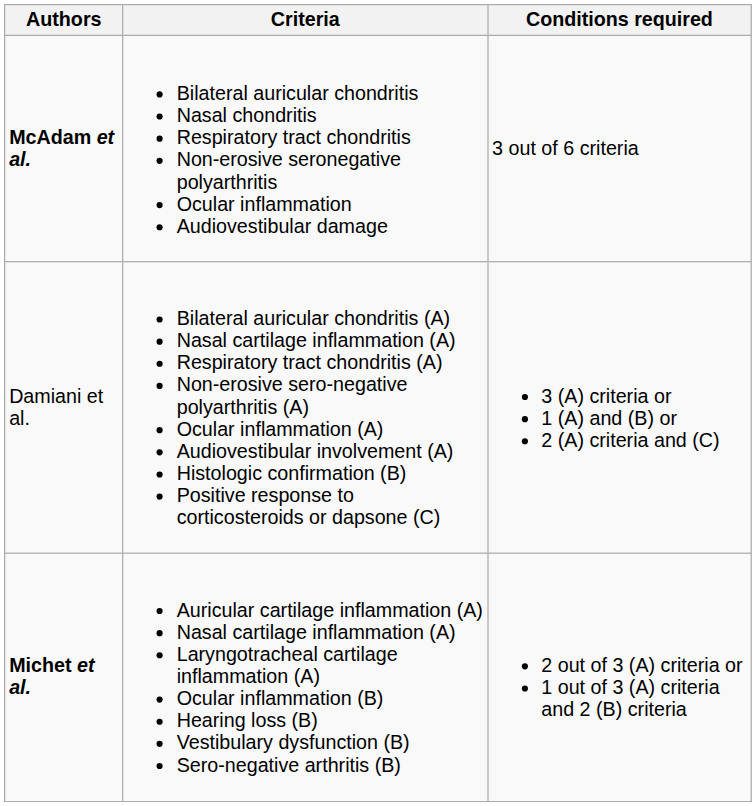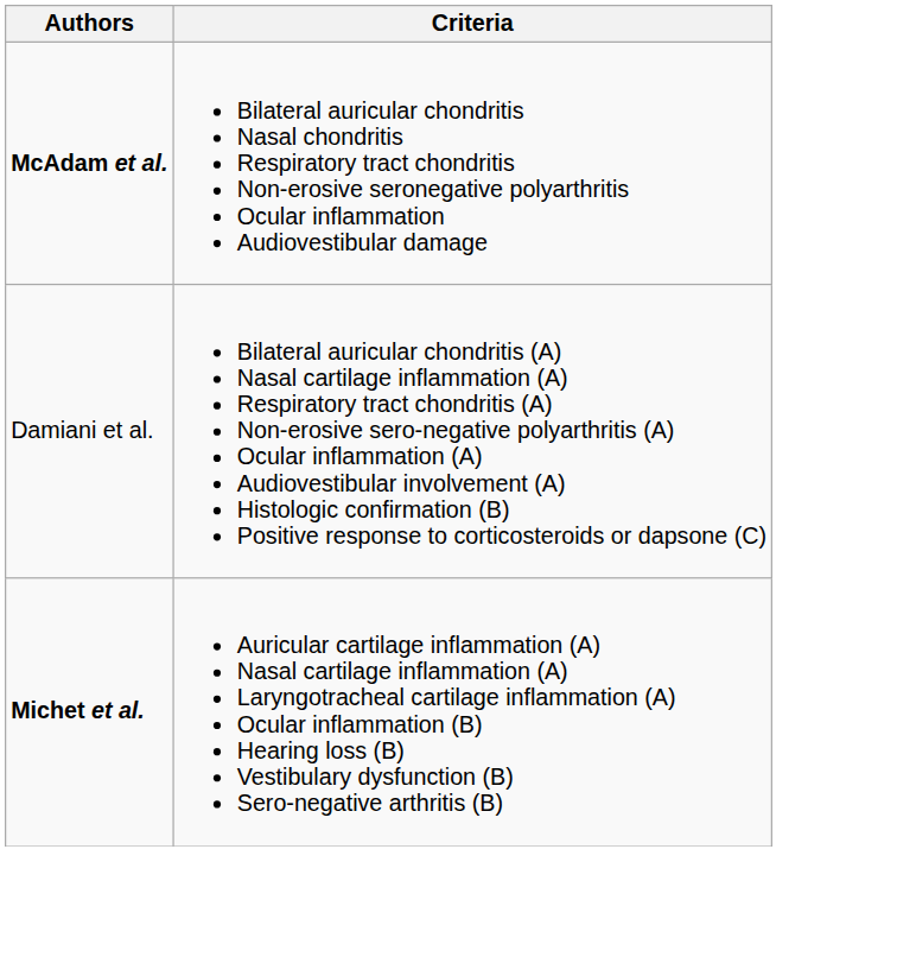- column: Conditions required | 3 out of 6 criteria | 3 (A) criteria or 1 (A) and (B) or 2 (A) criteria and (C) | 2 out of 3 (A) criteria or 1 out of 3 (A) criteria and 2 (B) criteria
